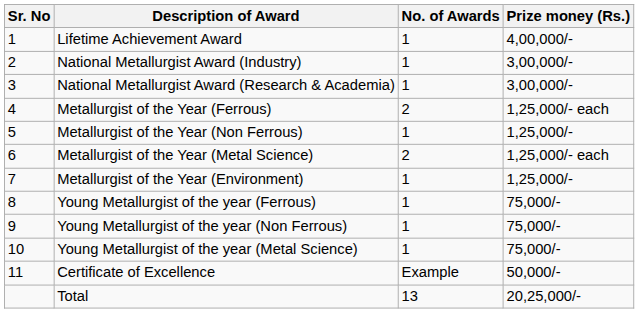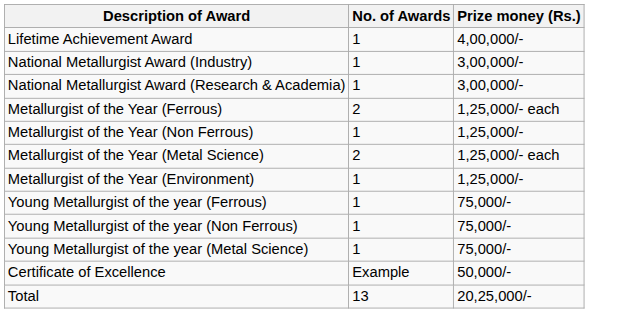- column: Sr. No | 1 | 2 | 3 | 4 | 5 | 6 | 7 | 8 | 9 | 10 | 11
